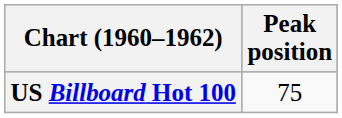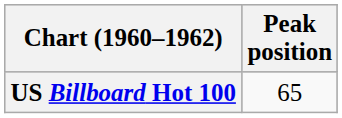US Billboard Hot 100 | Peak position: 75 -> 65
